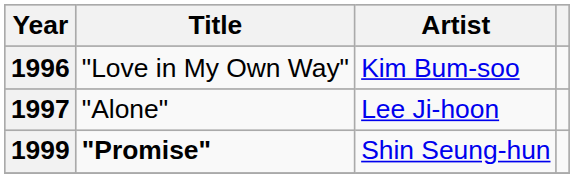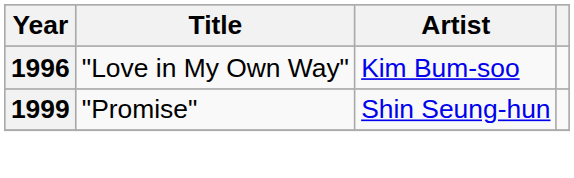- row: 1997 | "Alone" | Lee Ji-hoon
1999 | Title: bold -> normal
